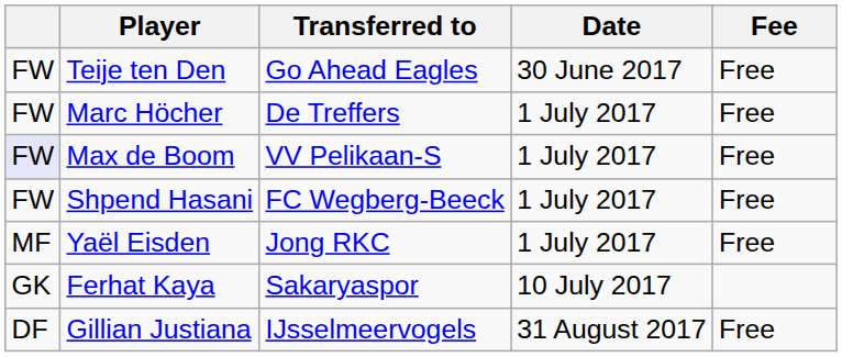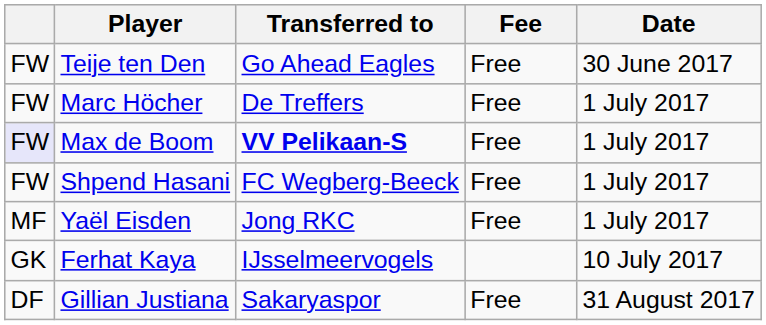columns swapped: Fee <-> Date
Max de Boom | Transferred to: normal -> bold
Ferhat Kaya | Transferred to: Sakaryaspor -> IJsselmeervogels
Gillian Justiana | Transferred to: IJsselmeervogels -> Sakaryaspor
